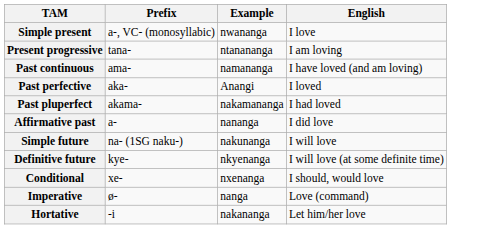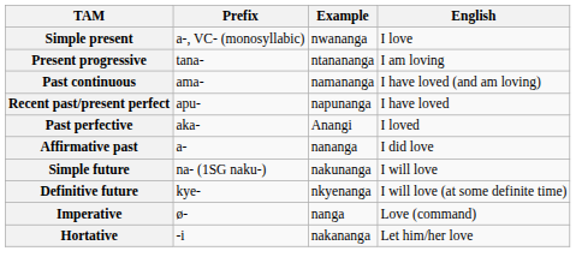+ row: Recent past/present perfect | apu- | napunanga | I have loved
- row: Past pluperfect | akama- | nakamananga | I had loved
- row: Conditional | xe- | nxenanga | I should, would love
